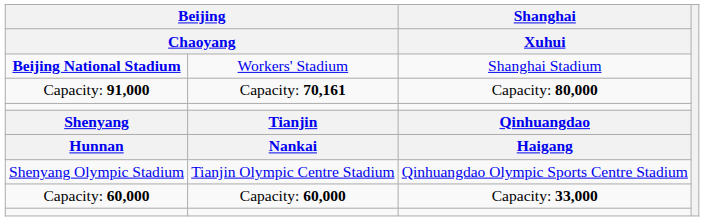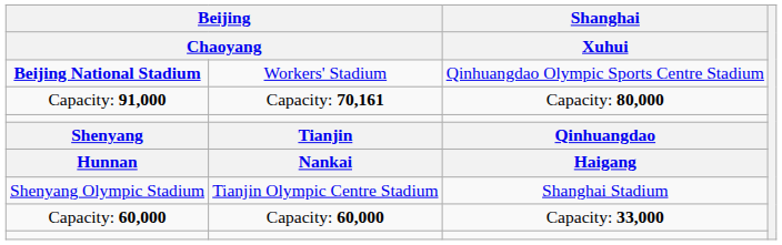Beijing National Stadium | Shanghai / Xuhui: Shanghai Stadium -> Qinhuangdao Olympic Sports Centre Stadium
Shenyang Olympic Stadium | Shanghai / Xuhui: Qinhuangdao Olympic Sports Centre Stadium -> Shanghai Stadium
